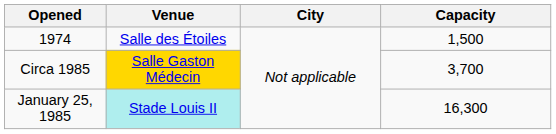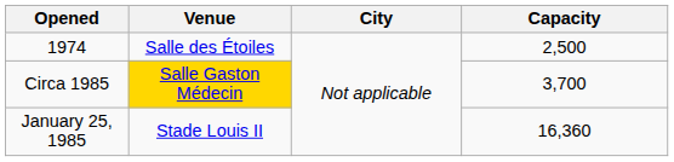1974 | Capacity: 1,500 -> 2,500
January 25, 1985 | Venue: paleturquoise background -> no background
January 25, 1985 | Capacity: 16,300 -> 16,360
